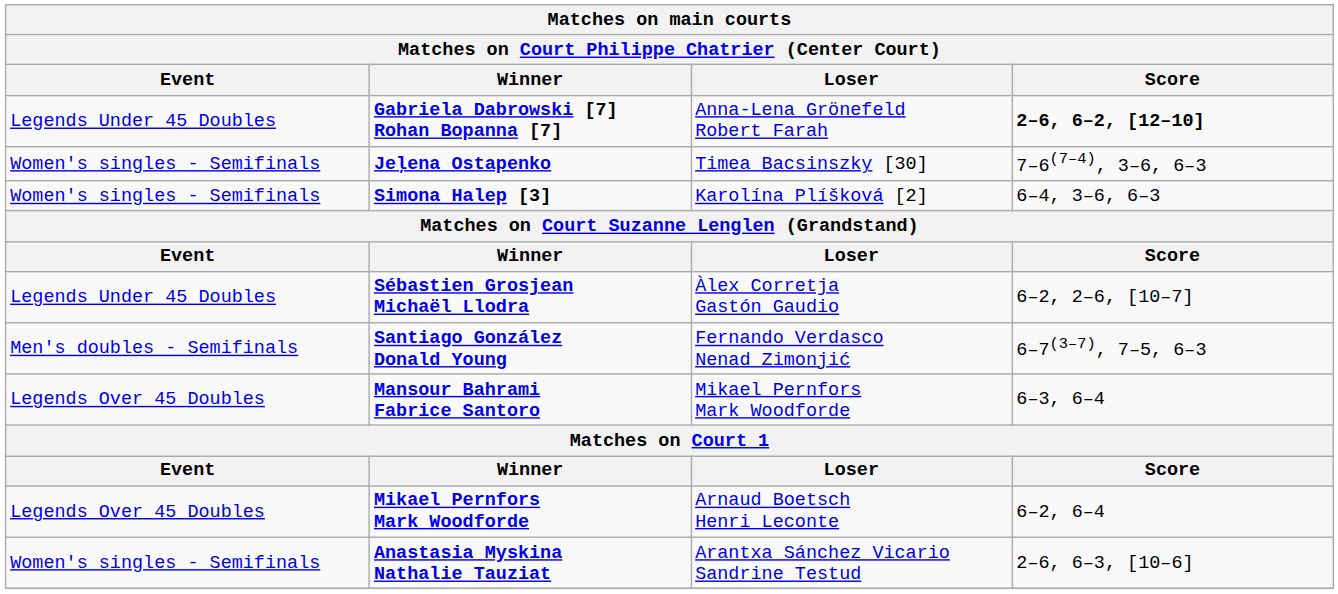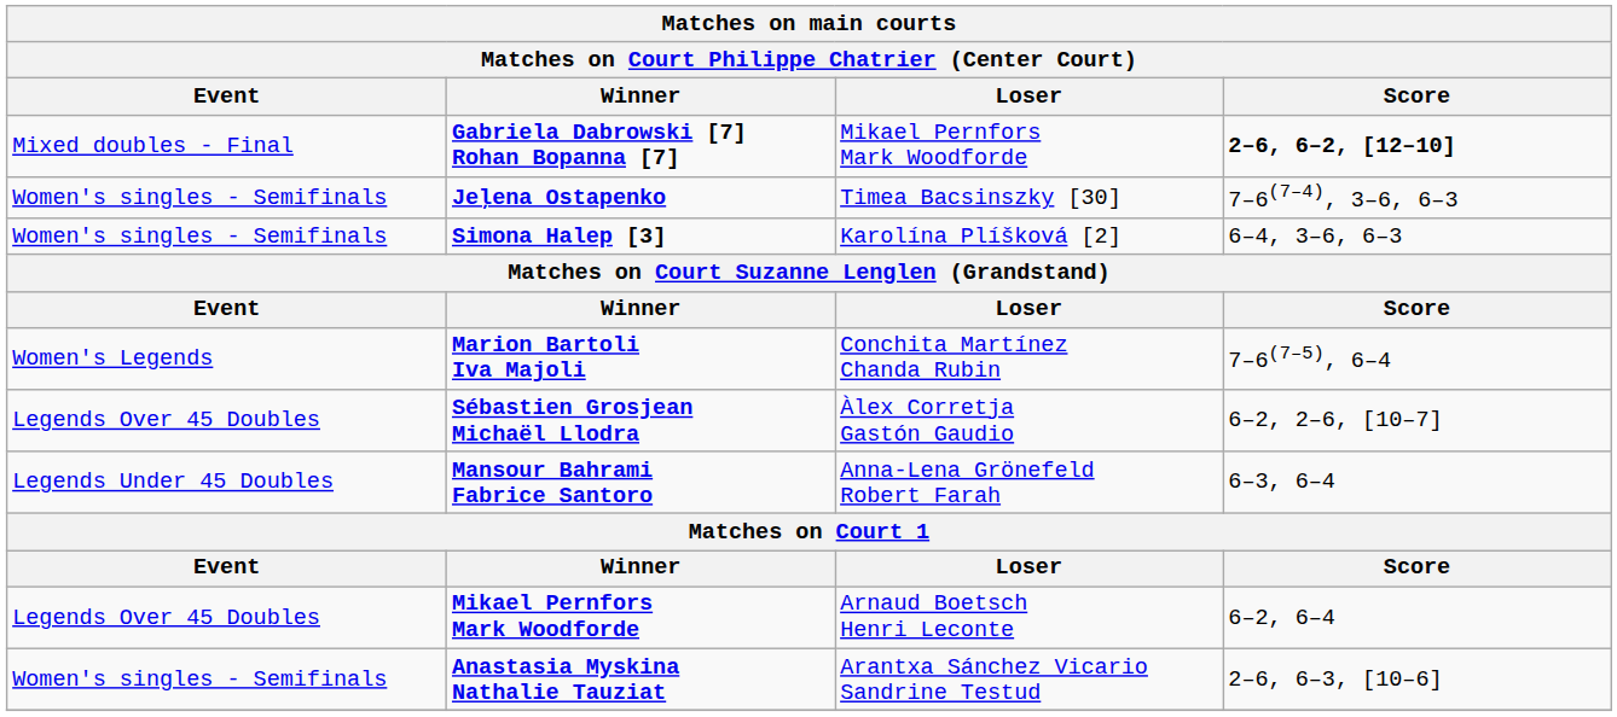Gabriela Dabrowski [7] Rohan Bopanna [7] | Event: Legends Under 45 Doubles -> Mixed doubles - Final
Gabriela Dabrowski [7] Rohan Bopanna [7] | Loser: Anna-Lena Grönefeld Robert Farah -> Mikael Pernfors Mark Woodforde
+ row: Women's Legends | Marion Bartoli Iva Majoli | Conchita Martínez Chanda Rubin | 7–6(7–5), 6–4
Sébastien Grosjean Michaël Llodra | Event: Legends Under 45 Doubles -> Legends Over 45 Doubles
- row: Men's doubles - Semifinals | Santiago González Donald Young | Fernando Verdasco Nenad Zimonjić | 6–7(3–7), 7–5, 6–3
Mansour Bahrami Fabrice Santoro | Event: Legends Over 45 Doubles -> Legends Under 45 Doubles
Mansour Bahrami Fabrice Santoro | Loser: Mikael Pernfors Mark Woodforde -> Anna-Lena Grönefeld Robert Farah
